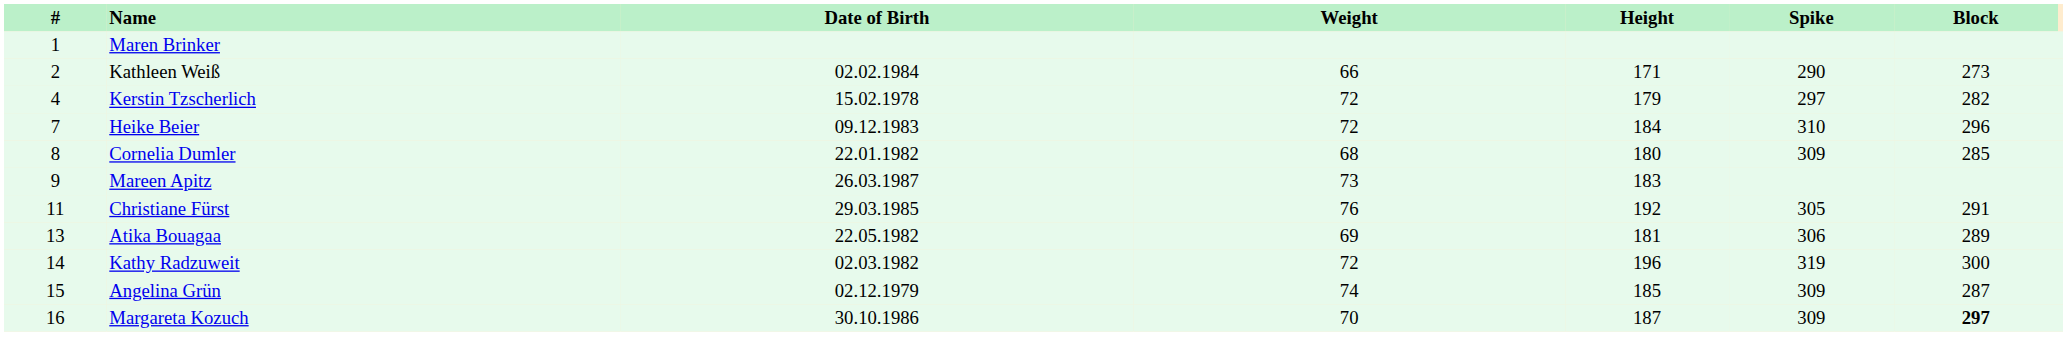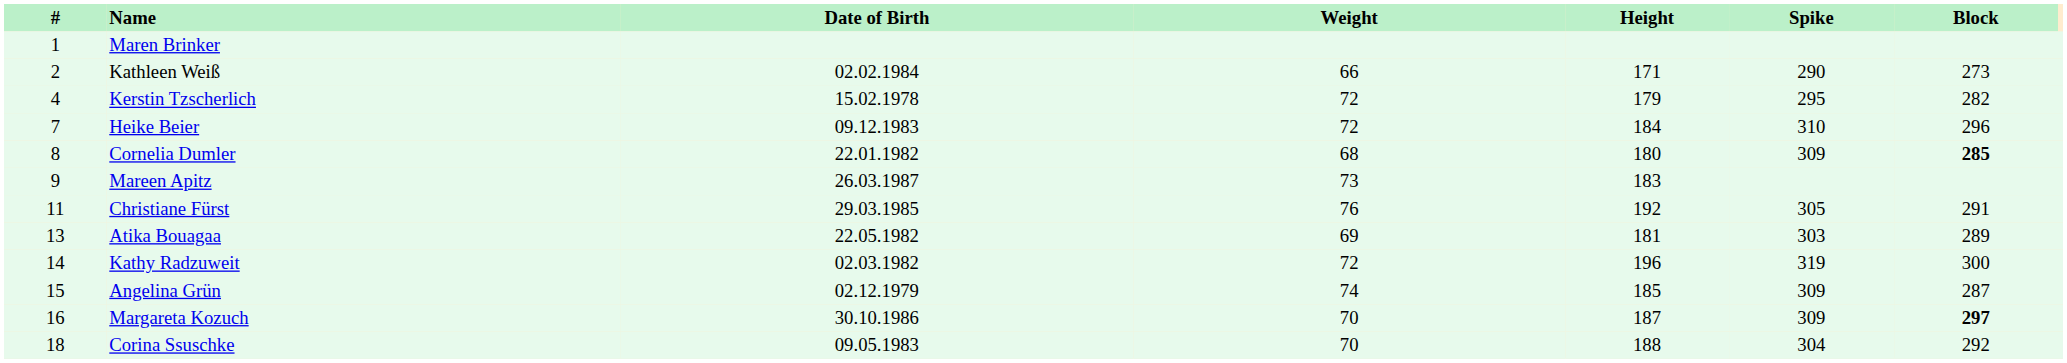Kerstin Tzscherlich | Spike: 297 -> 295
Cornelia Dumler | Block: normal -> bold
Atika Bouagaa | Spike: 306 -> 303
+ row: 18 | Corina Ssuschke | 09.05.1983 | 70 | 188 | 304 | 292
